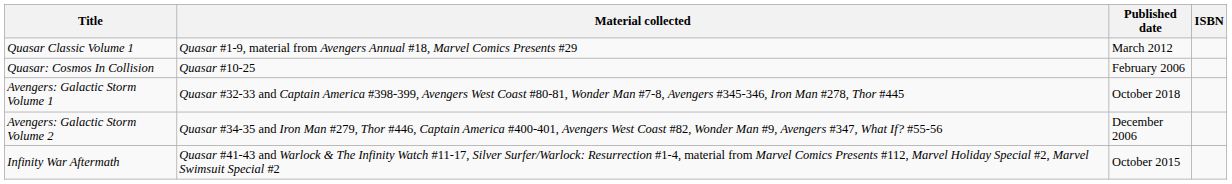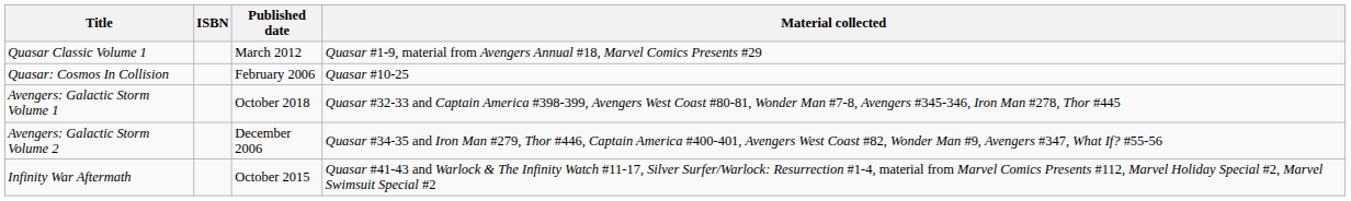columns swapped: Material collected <-> ISBN
